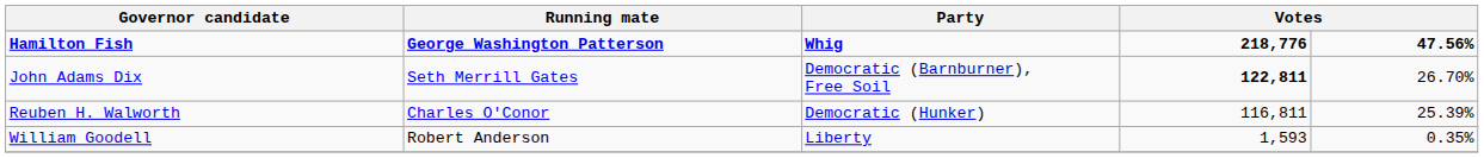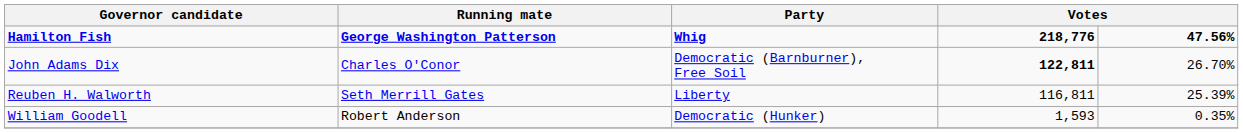John Adams Dix | Running mate: Seth Merrill Gates -> Charles O'Conor
Reuben H. Walworth | Running mate: Charles O'Conor -> Seth Merrill Gates
Reuben H. Walworth | Party: Democratic (Hunker) -> Liberty
William Goodell | Party: Liberty -> Democratic (Hunker)
